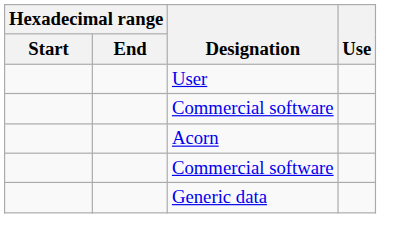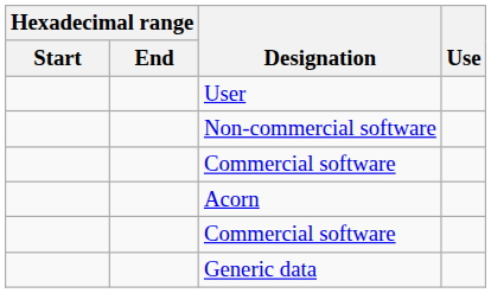+ row: Non-commercial software
